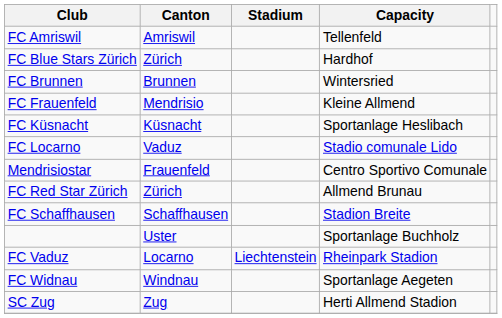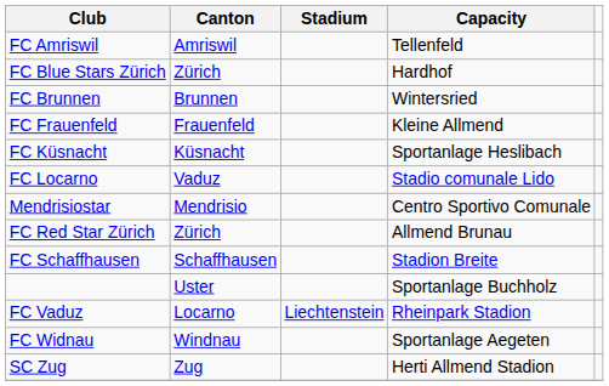FC Frauenfeld | Canton: Mendrisio -> Frauenfeld
Mendrisiostar | Canton: Frauenfeld -> Mendrisio
